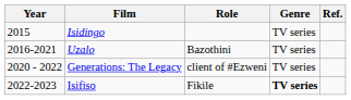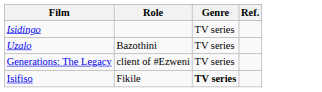- column: Year | 2015 | 2016-2021 | 2020 - 2022 | 2022-2023
